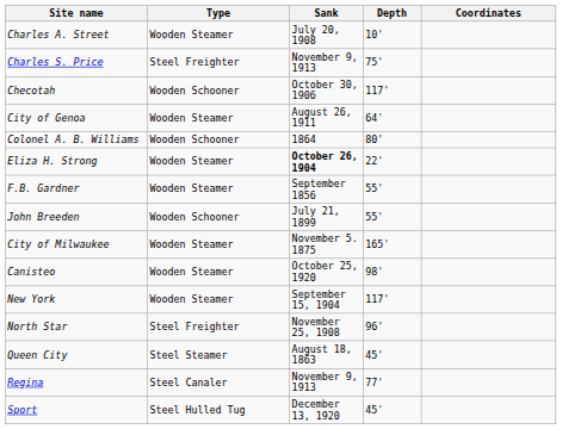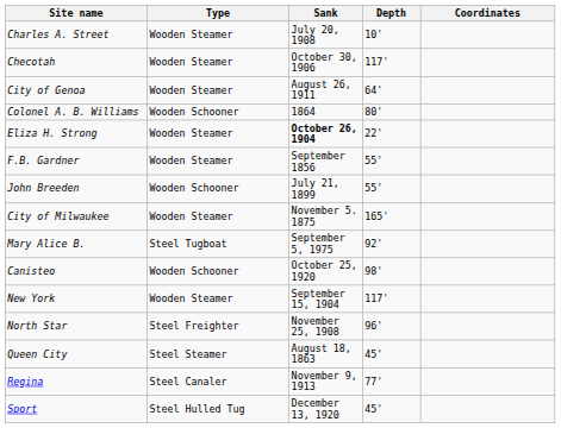- row: Charles S. Price | Steel Freighter | November 9, 1913 | 75'
Checotah | Type: Wooden Schooner -> Wooden Steamer
+ row: Mary Alice B. | Steel Tugboat | September 5, 1975 | 92'
Canisteo | Type: Wooden Steamer -> Wooden Schooner
